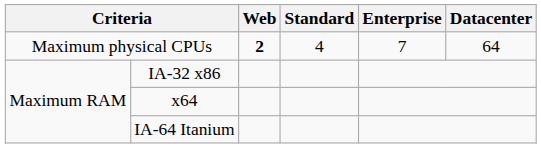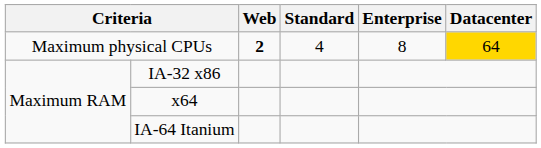Maximum physical CPUs | Enterprise: 7 -> 8
Maximum physical CPUs | Datacenter: no background -> gold background
